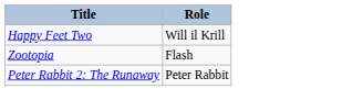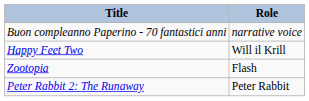+ row: Buon compleanno Paperino - 70 fantastici anni | narrative voice
